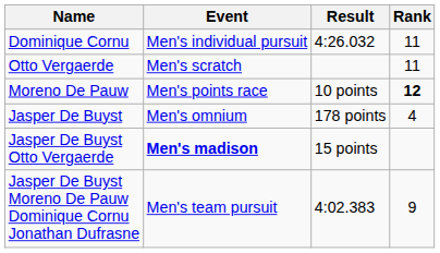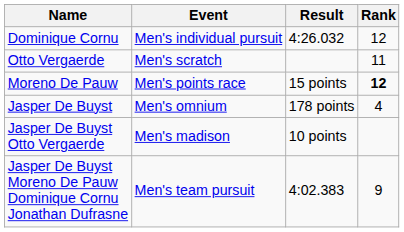Dominique Cornu | Rank: 11 -> 12
Moreno De Pauw | Result: 10 points -> 15 points
Jasper De Buyst Otto Vergaerde | Event: bold -> normal
Jasper De Buyst Otto Vergaerde | Result: 15 points -> 10 points
